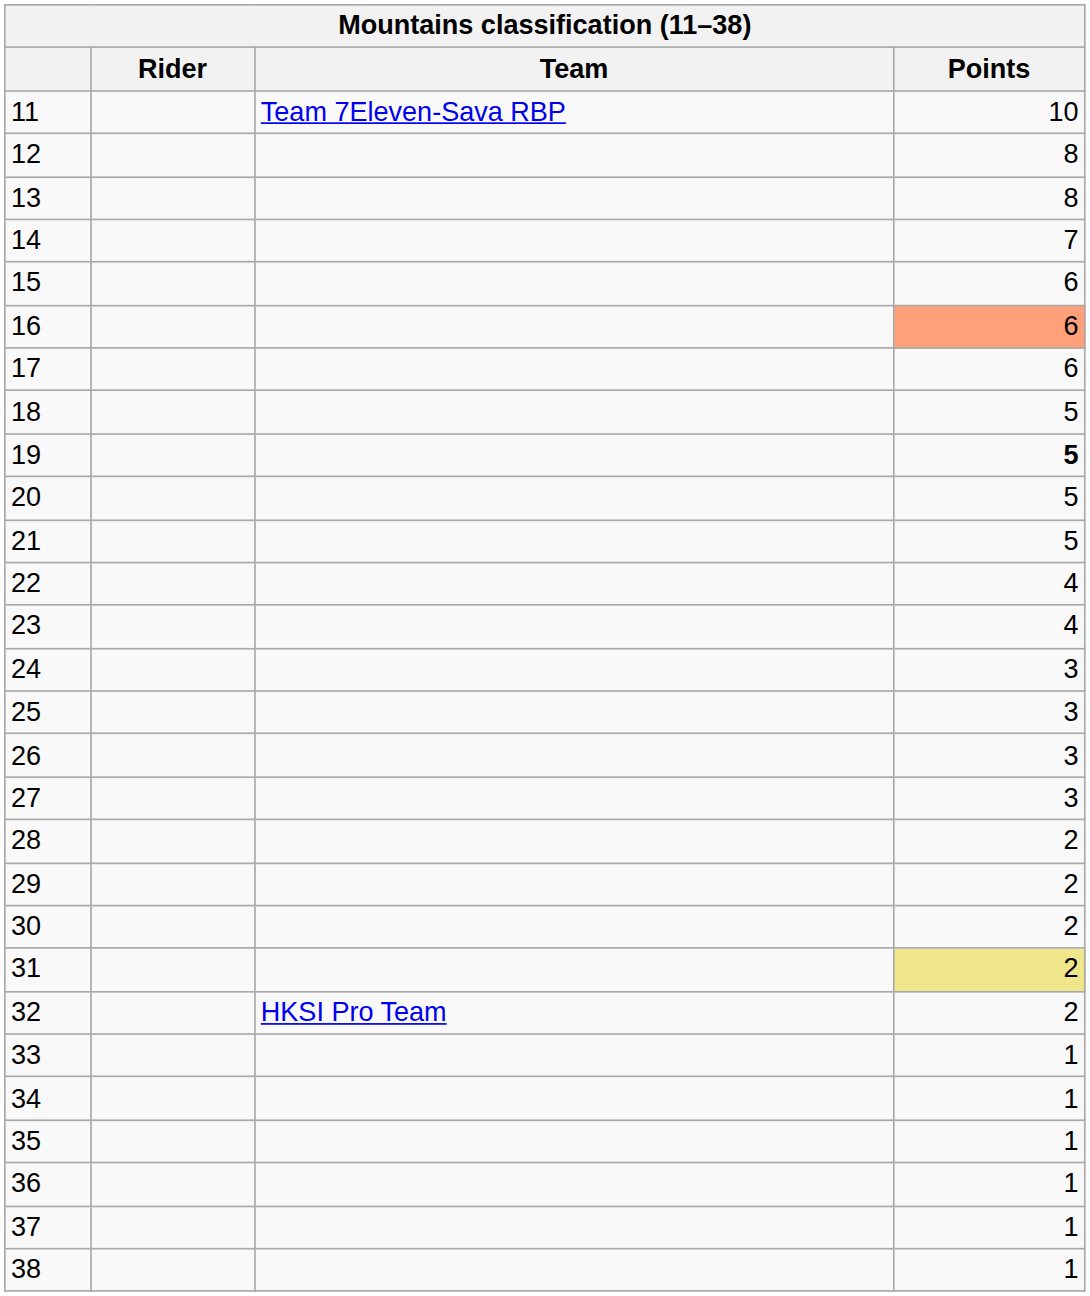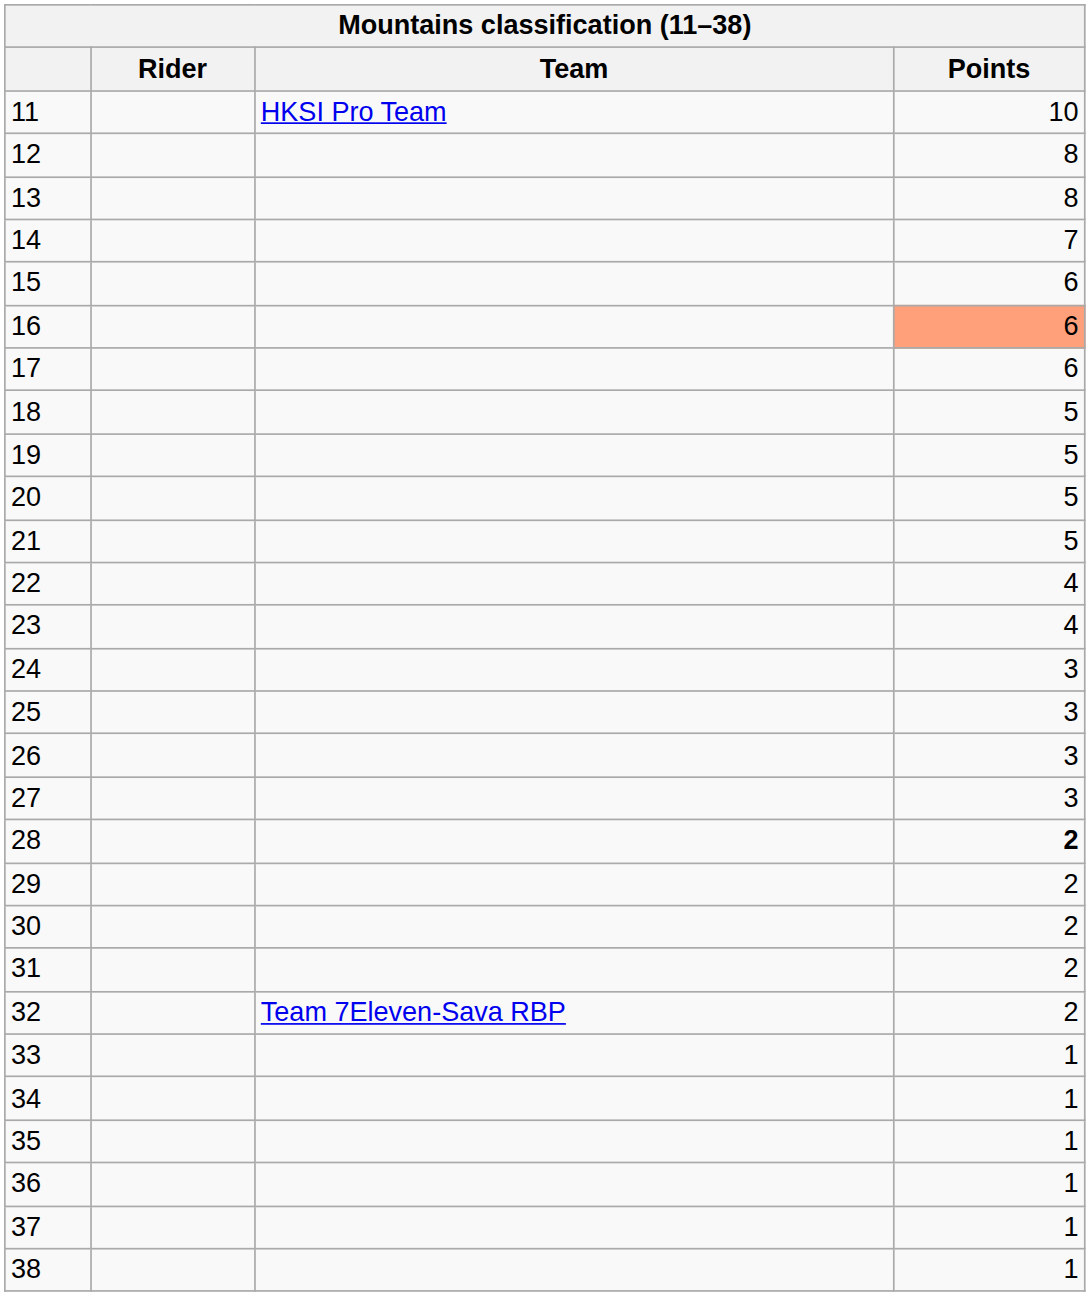11 | Team: Team 7Eleven-Sava RBP -> HKSI Pro Team
19 | Points: bold -> normal
28 | Points: normal -> bold
31 | Points: khaki background -> no background
32 | Team: HKSI Pro Team -> Team 7Eleven-Sava RBP
